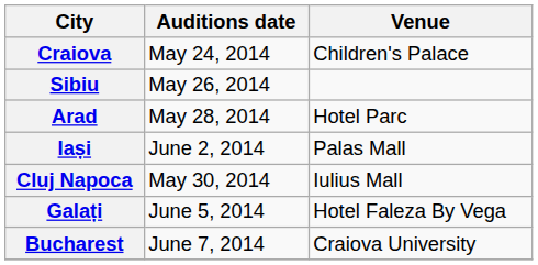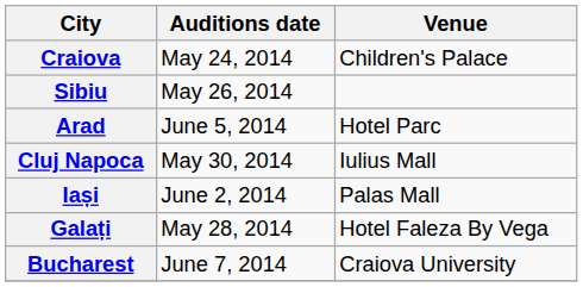Arad | Auditions date: May 28, 2014 -> June 5, 2014
rows swapped: Cluj Napoca <-> Iași
Galați | Auditions date: June 5, 2014 -> May 28, 2014
